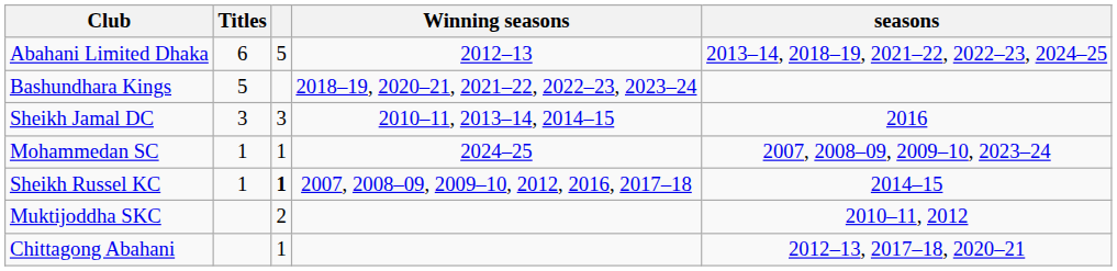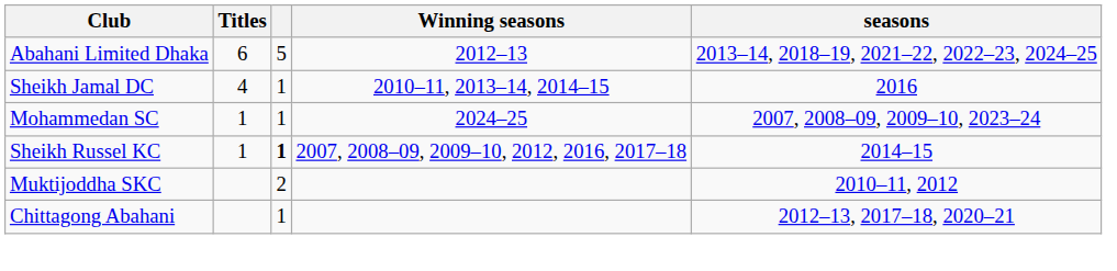- row: Bashundhara Kings | 5 | 2018–19, 2020–21, 2021–22, 2022–23, 2023–24
Sheikh Jamal DC | Titles: 3 -> 4
Sheikh Jamal DC | column 3: 3 -> 1
